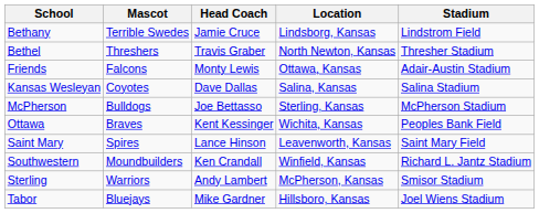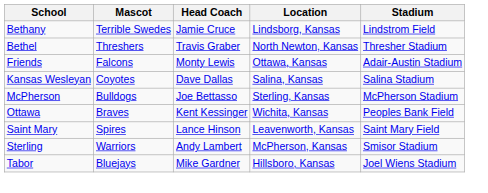- row: Southwestern | Moundbuilders | Ken Crandall | Winfield, Kansas | Richard L. Jantz Stadium
